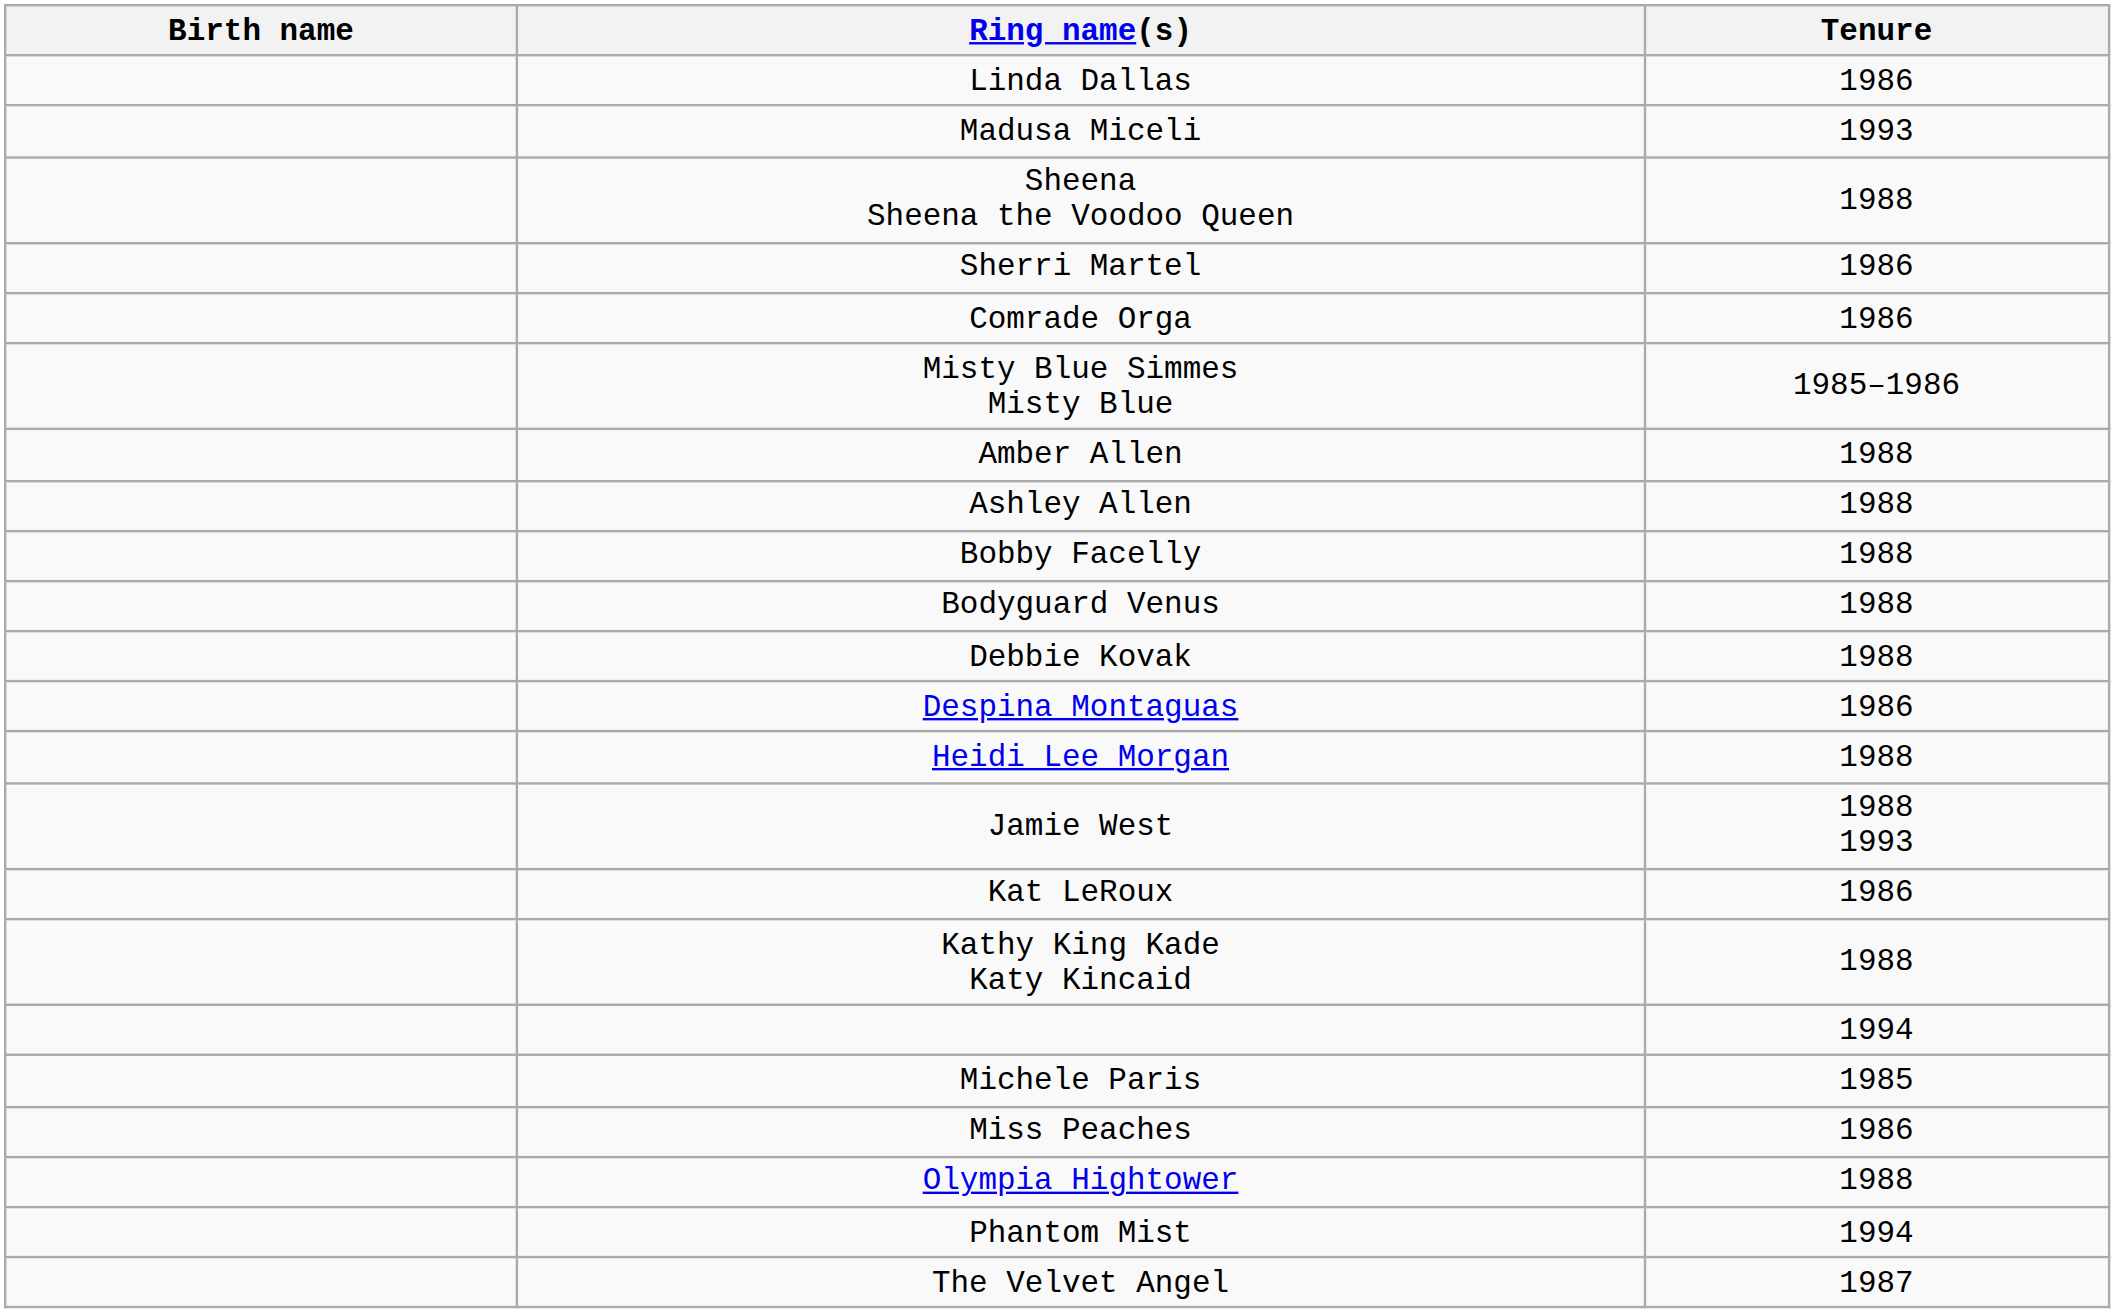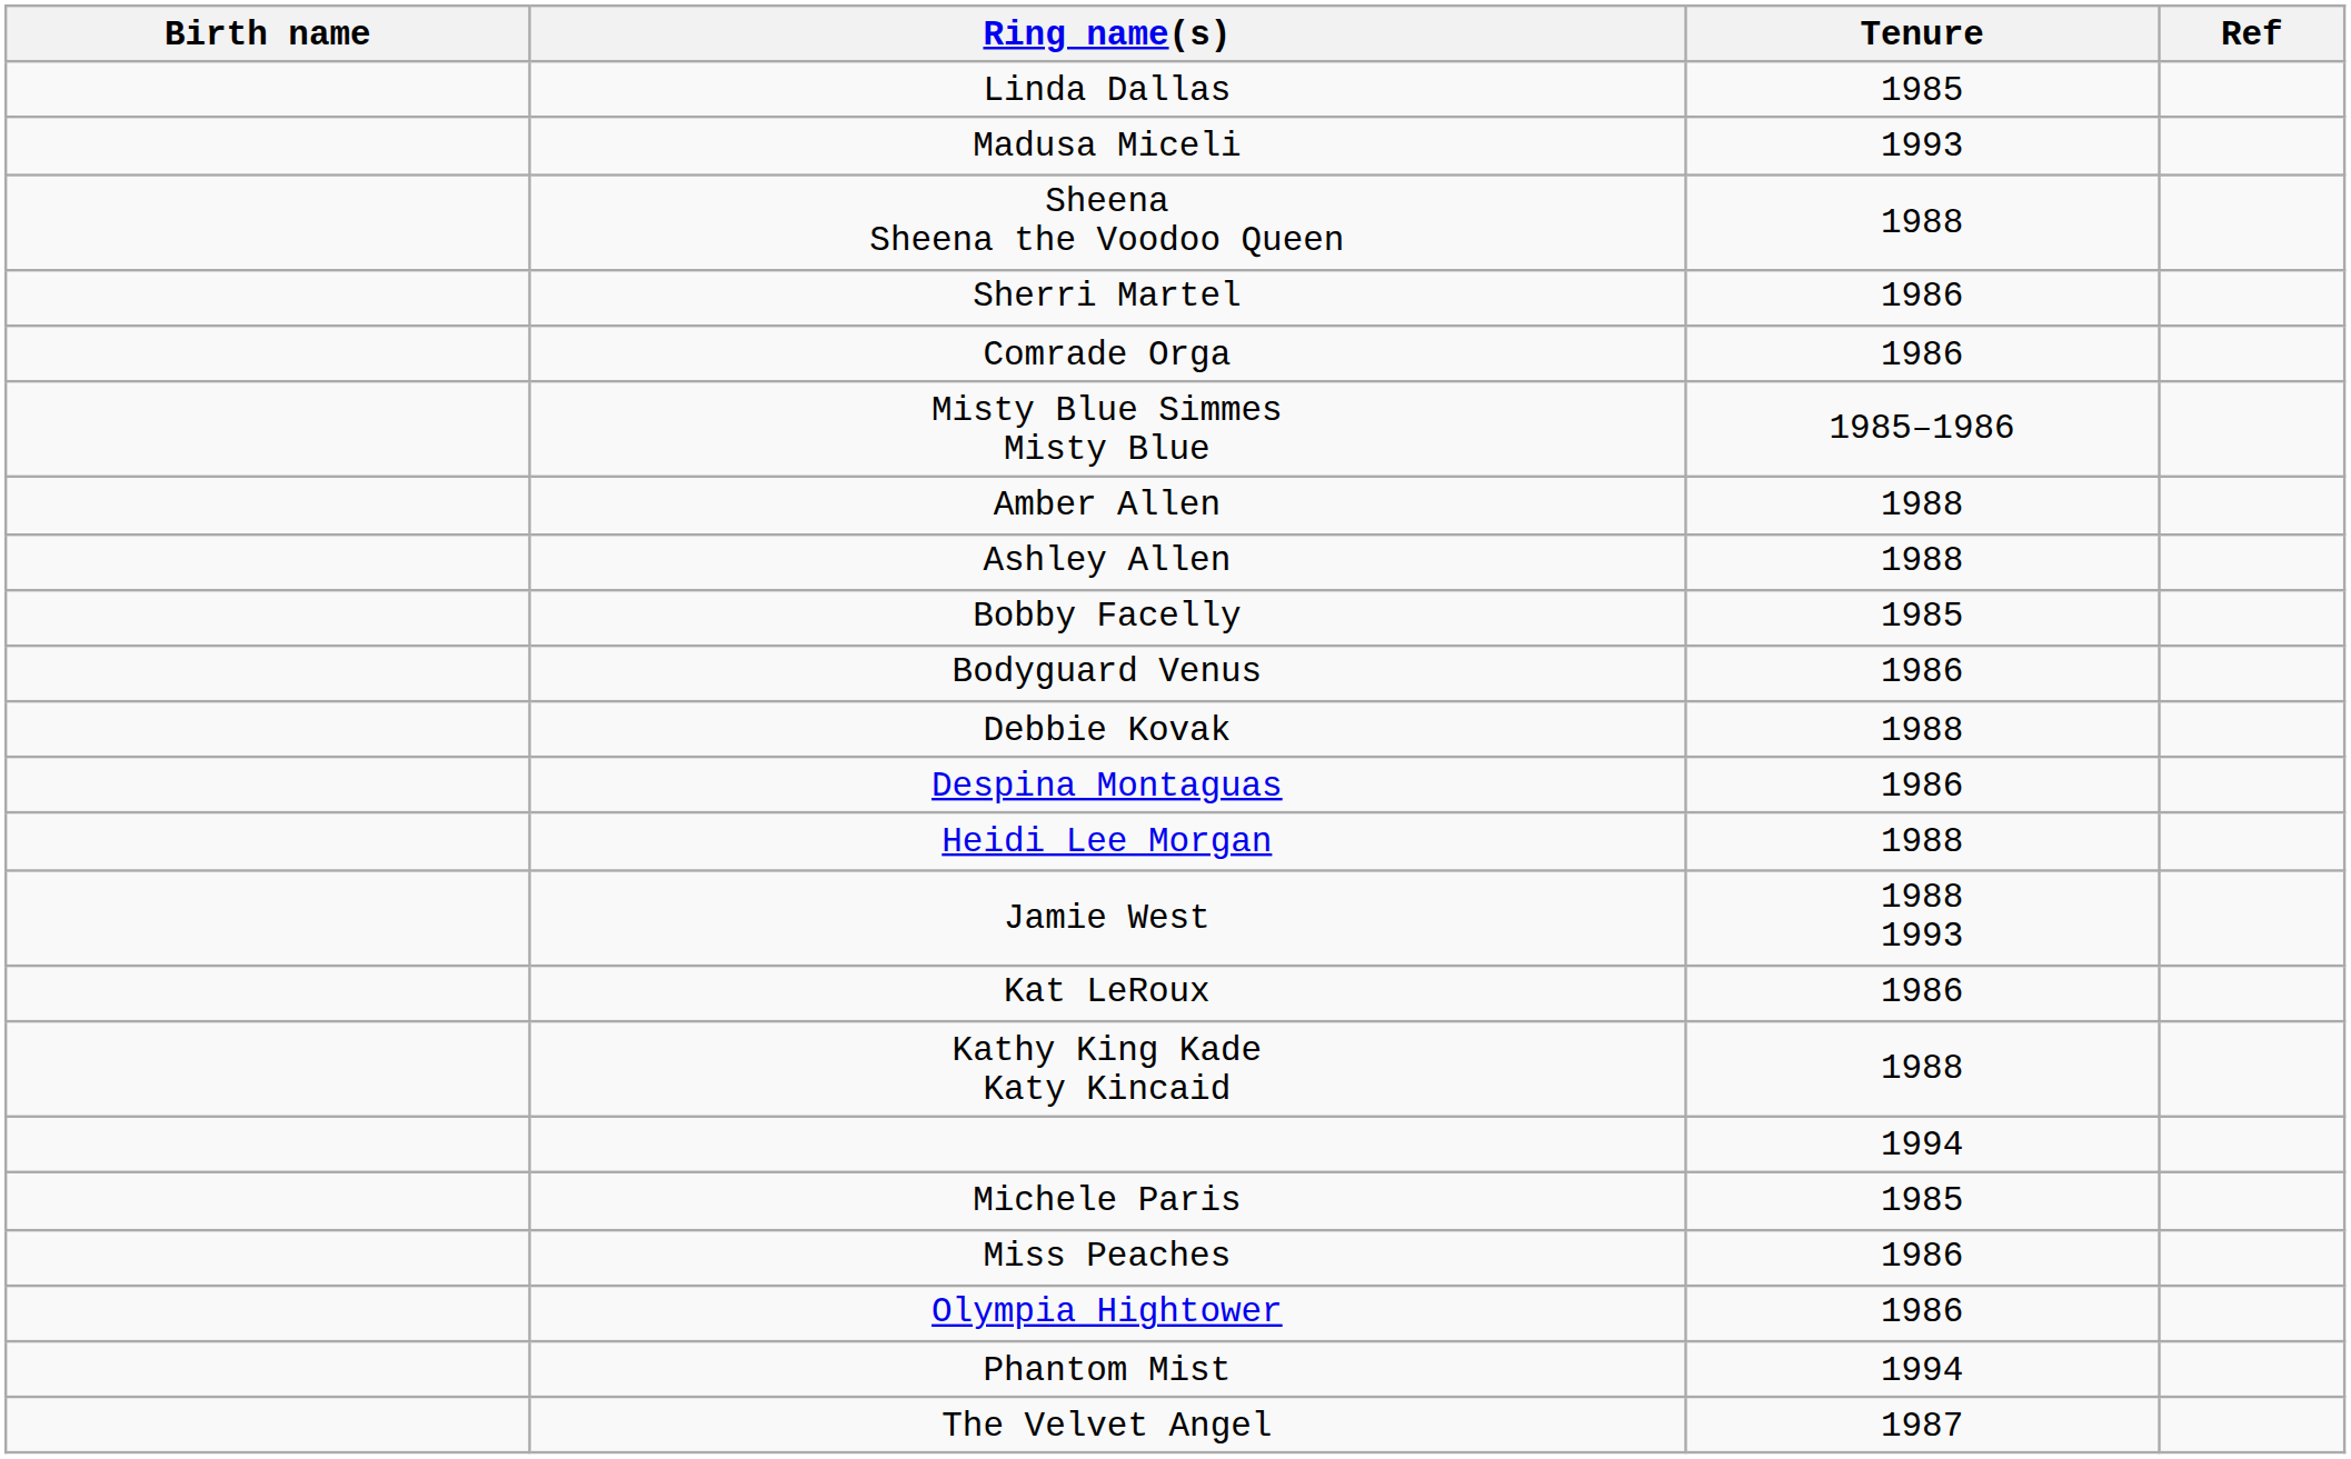+ column: Ref
Linda Dallas | Tenure: 1986 -> 1985
Bobby Facelly | Tenure: 1988 -> 1985
Bodyguard Venus | Tenure: 1988 -> 1986
Olympia Hightower | Tenure: 1988 -> 1986
